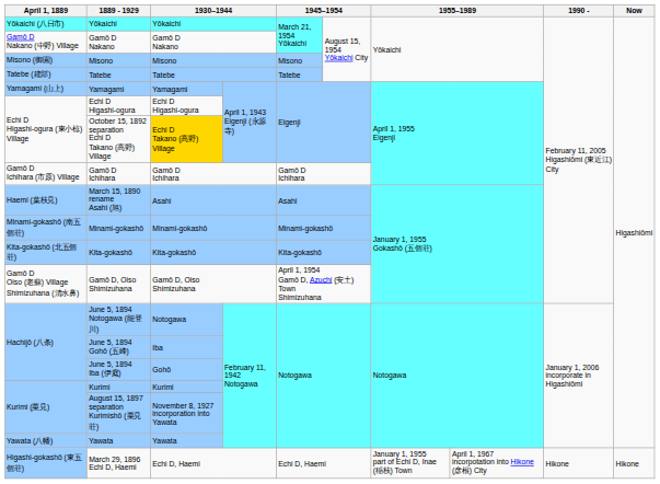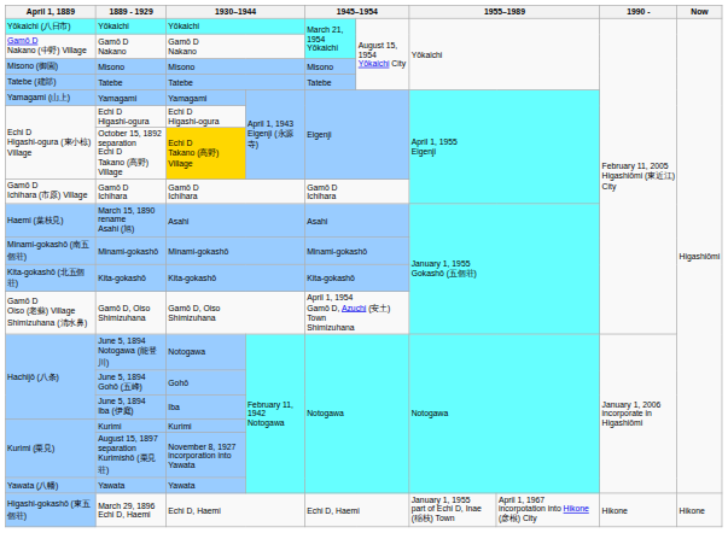June 5, 1894 Gohō (五峰) | column 3: Iba -> Gohō
June 5, 1894 Iba (伊庭) | column 3: Gohō -> Iba
